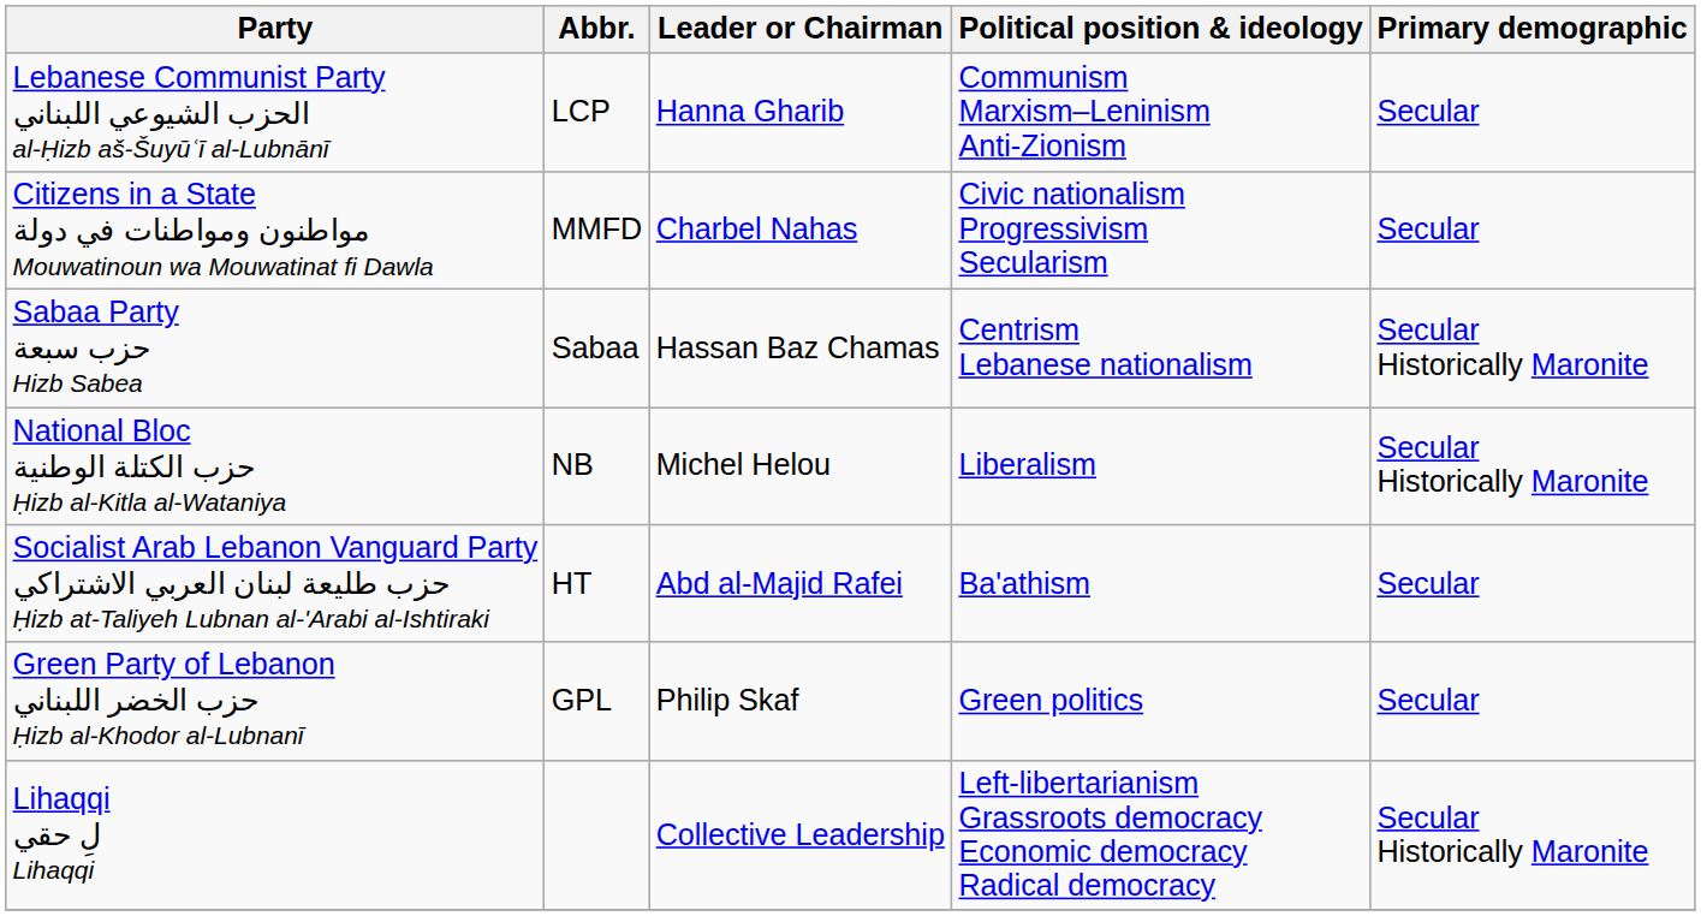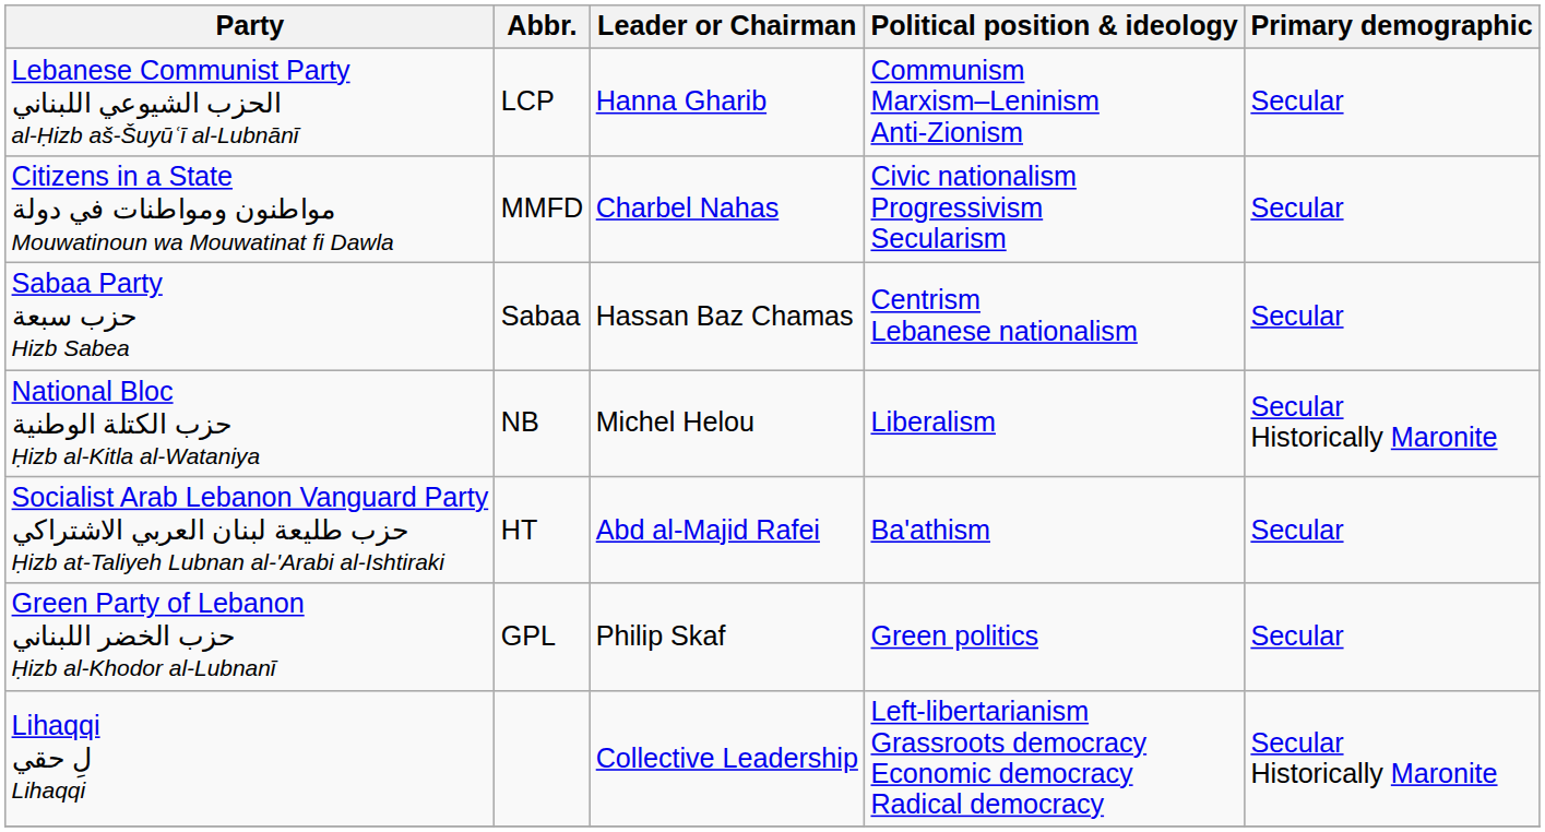Sabaa Party حزب سبعة Hizb Sabea | Primary demographic: Secular Historically Maronite -> Secular
